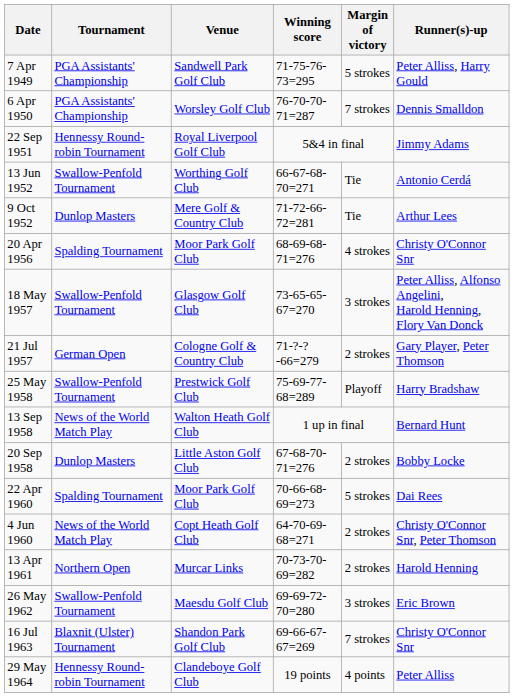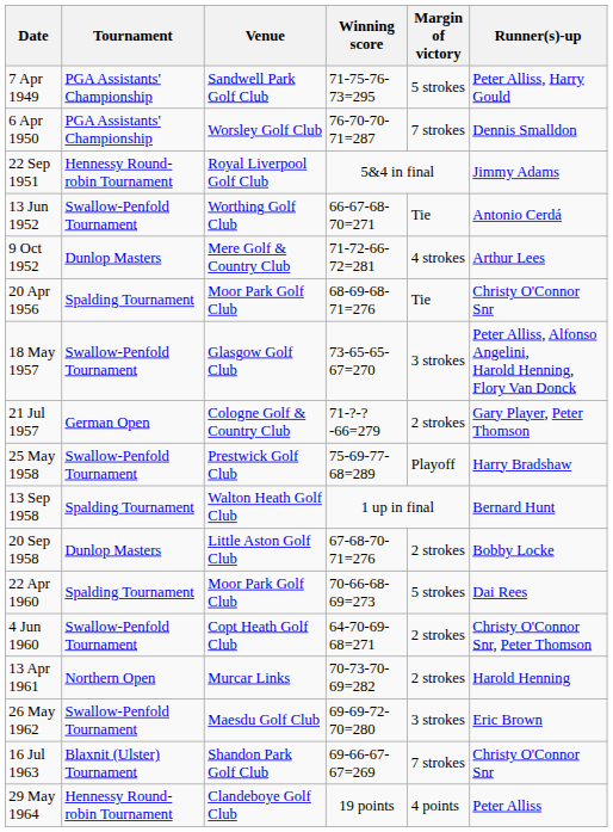9 Oct 1952 | Margin of victory: Tie -> 4 strokes
20 Apr 1956 | Margin of victory: 4 strokes -> Tie
13 Sep 1958 | Tournament: News of the World Match Play -> Spalding Tournament
4 Jun 1960 | Tournament: News of the World Match Play -> Swallow-Penfold Tournament
